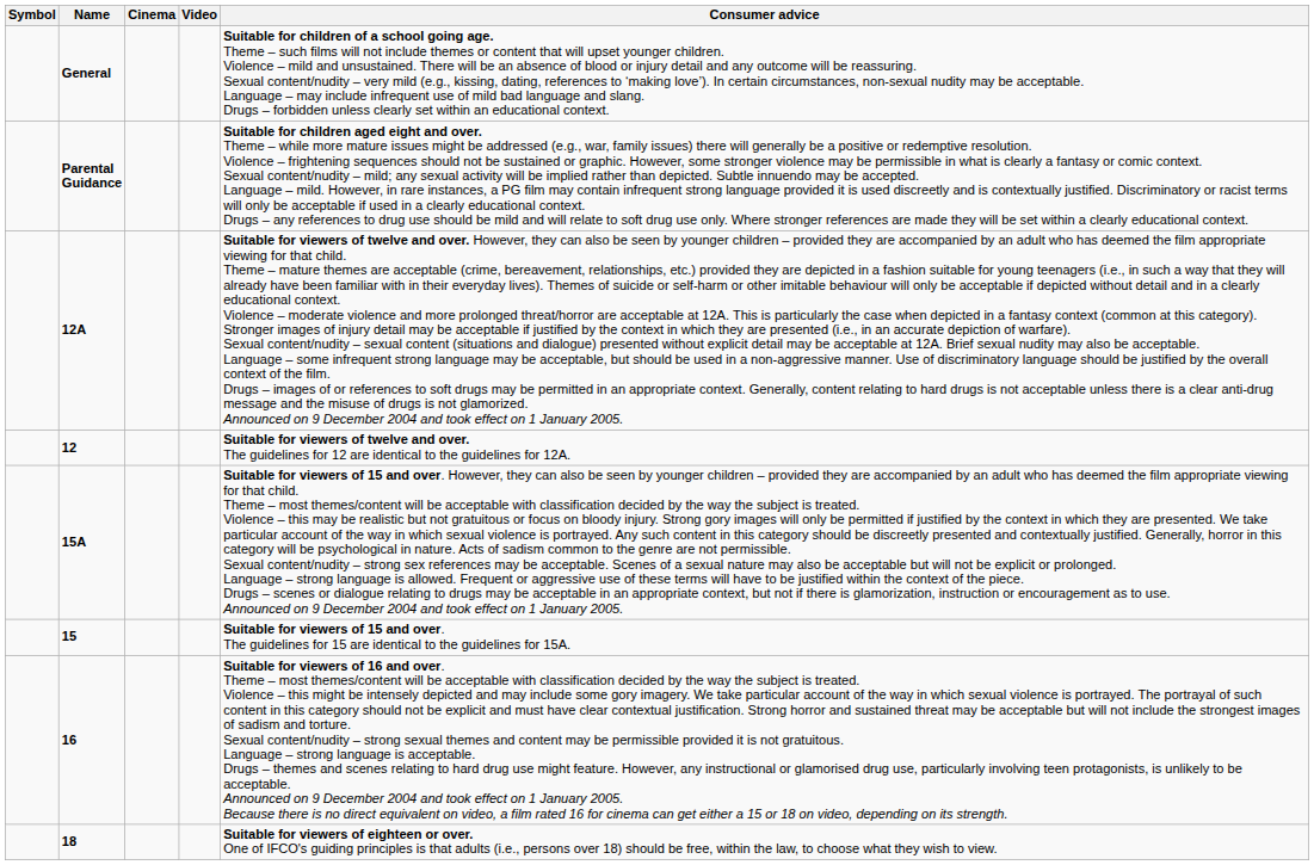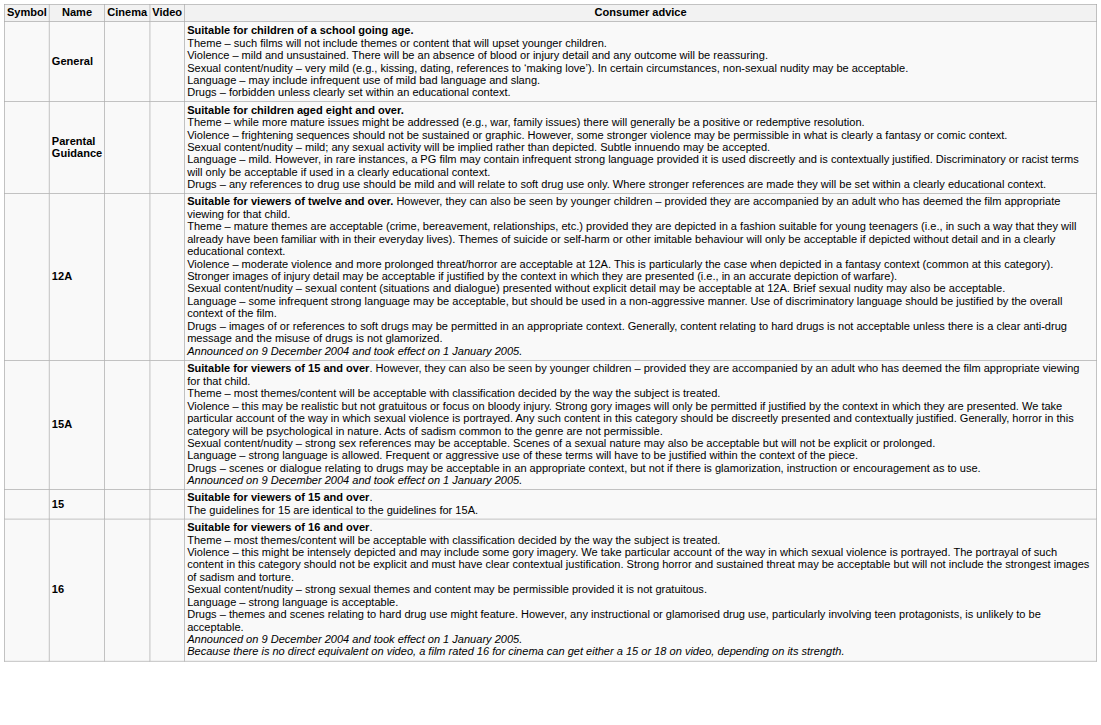- row: 12 | Suitable for viewers of twelve and over. The guidelines for 12 are identical to the guidelines for 12A.
- row: 18 | Suitable for viewers of eighteen or over. One of IFCO's guiding principles is that adults (i.e., persons over 18) should be free, within the law, to choose what they wish to view.
